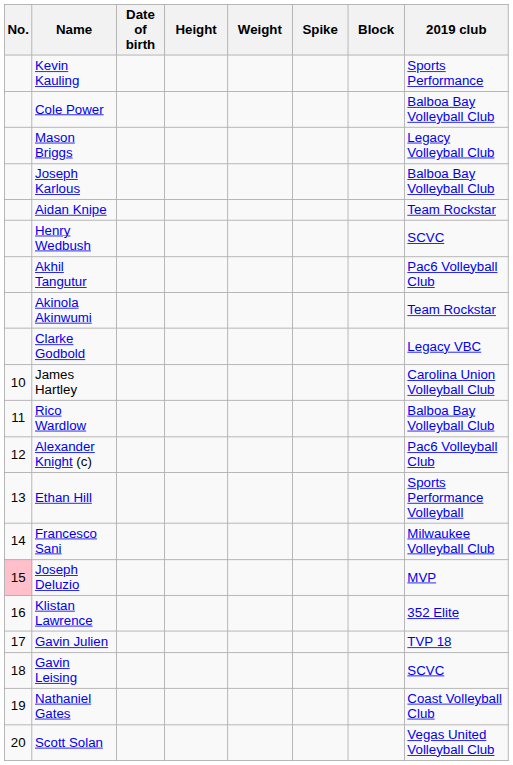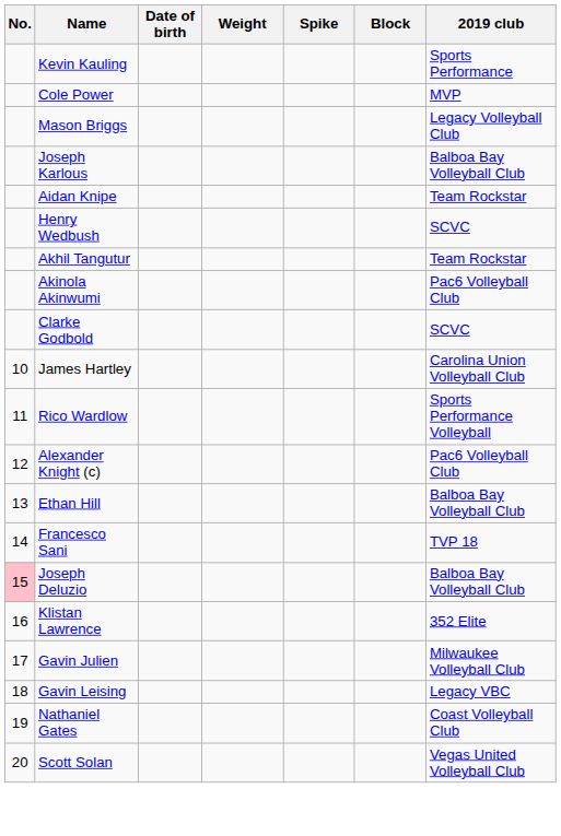- column: Height
Cole Power | 2019 club: Balboa Bay Volleyball Club -> MVP
Akhil Tangutur | 2019 club: Pac6 Volleyball Club -> Team Rockstar
Akinola Akinwumi | 2019 club: Team Rockstar -> Pac6 Volleyball Club
Clarke Godbold | 2019 club: Legacy VBC -> SCVC
Rico Wardlow | 2019 club: Balboa Bay Volleyball Club -> Sports Performance Volleyball
Ethan Hill | 2019 club: Sports Performance Volleyball -> Balboa Bay Volleyball Club
Francesco Sani | 2019 club: Milwaukee Volleyball Club -> TVP 18
Joseph Deluzio | 2019 club: MVP -> Balboa Bay Volleyball Club
Gavin Julien | 2019 club: TVP 18 -> Milwaukee Volleyball Club
Gavin Leising | 2019 club: SCVC -> Legacy VBC
